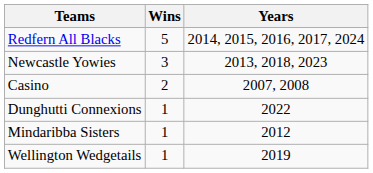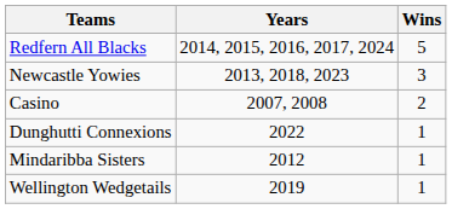columns swapped: Wins <-> Years
